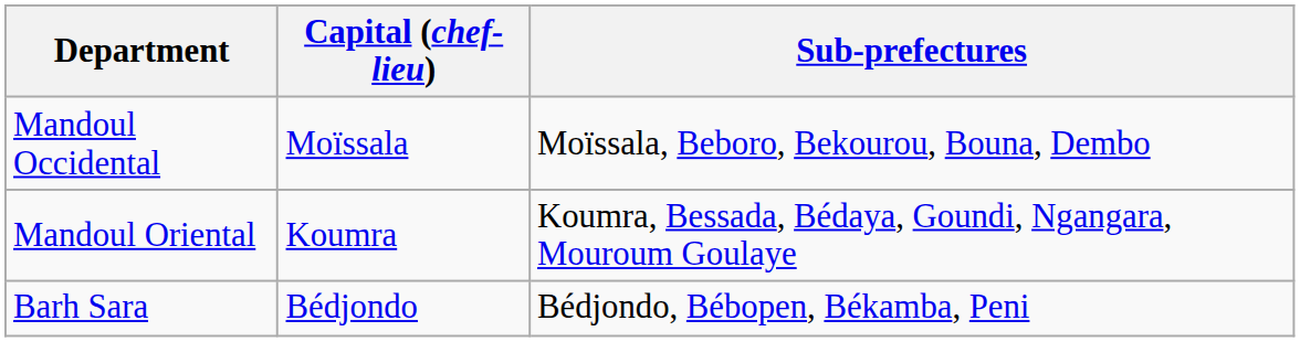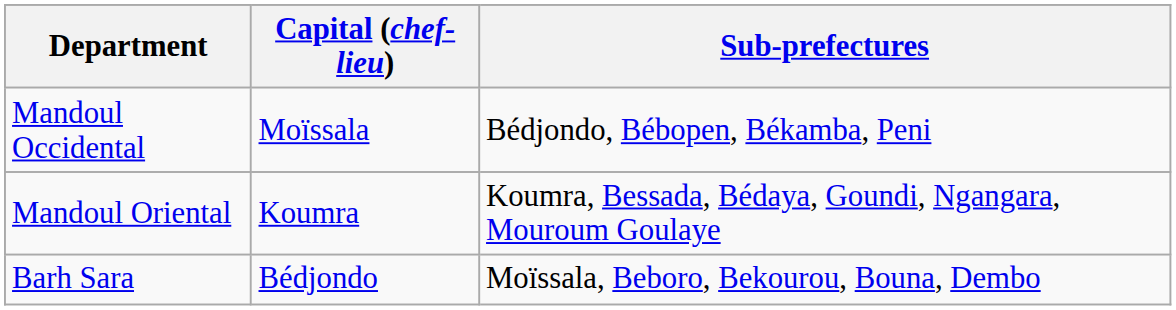Mandoul Occidental | Sub-prefectures: Moïssala, Beboro, Bekourou, Bouna, Dembo -> Bédjondo, Bébopen, Békamba, Peni
Barh Sara | Sub-prefectures: Bédjondo, Bébopen, Békamba, Peni -> Moïssala, Beboro, Bekourou, Bouna, Dembo
